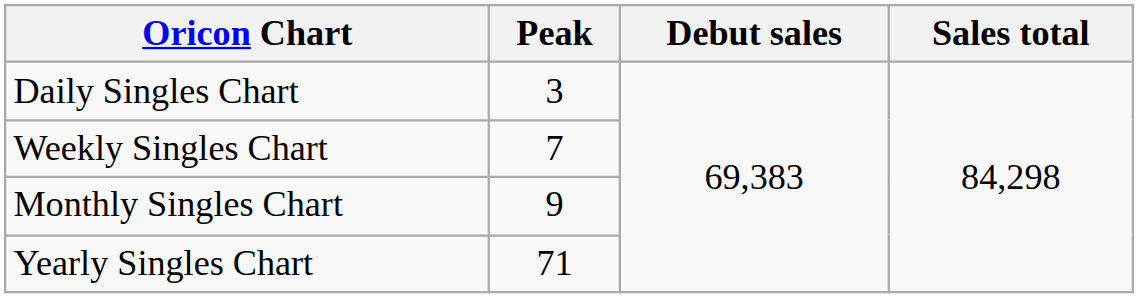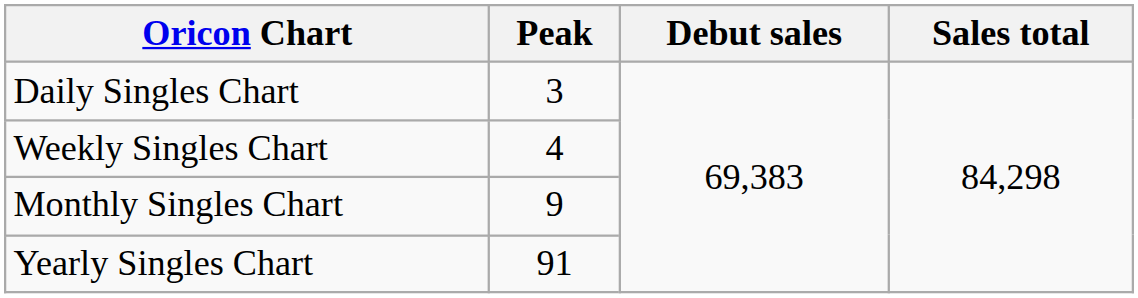Weekly Singles Chart | Peak: 7 -> 4
Yearly Singles Chart | Peak: 71 -> 91
